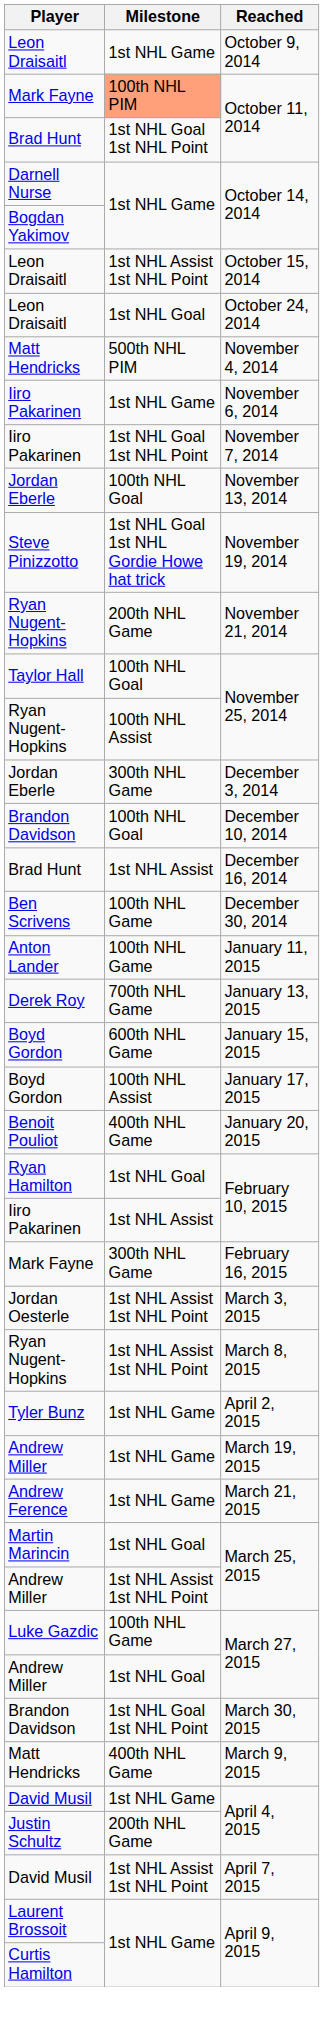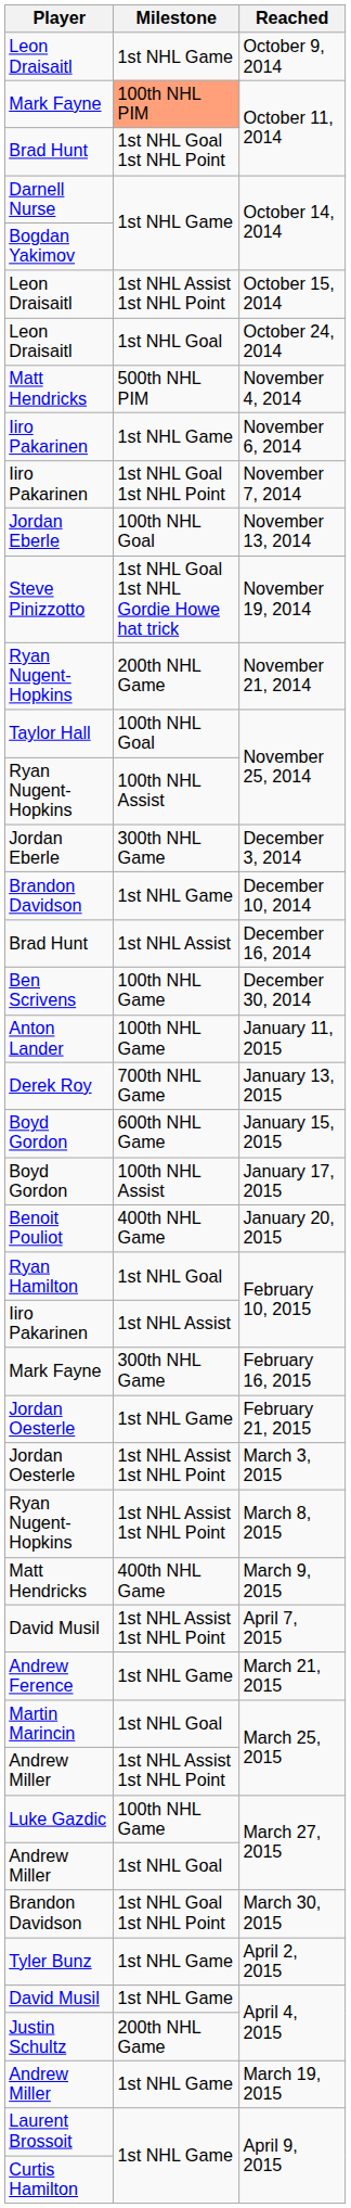December 10, 2014 | Milestone: 100th NHL Goal -> 1st NHL Game
+ row: Jordan Oesterle | 1st NHL Game | February 21, 2015
rows swapped: March 9, 2015 <-> April 2, 2015
rows swapped: March 19, 2015 <-> April 7, 2015
